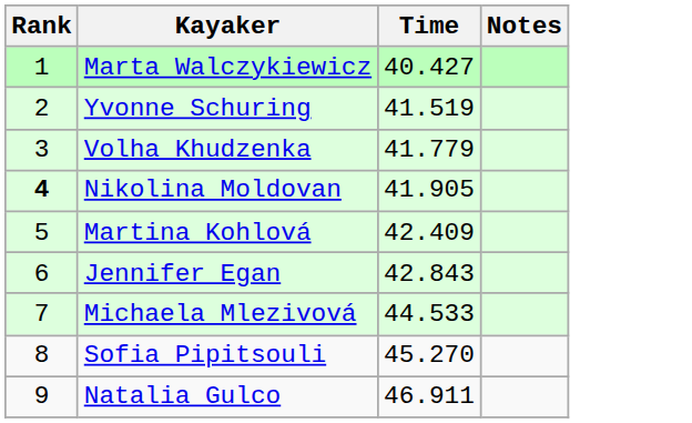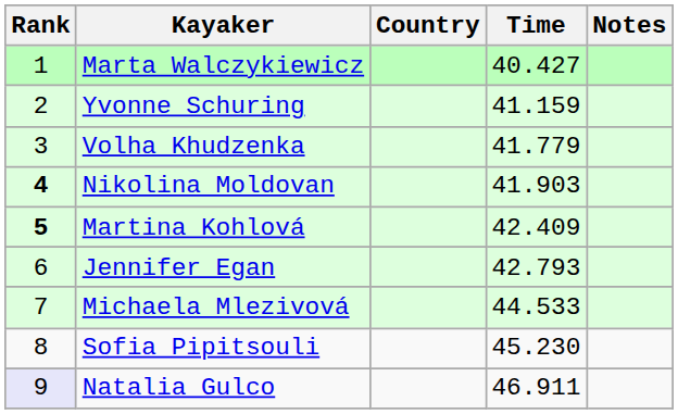+ column: Country
Yvonne Schuring | Time: 41.519 -> 41.159
Nikolina Moldovan | Time: 41.905 -> 41.903
Martina Kohlová | Rank: normal -> bold
Jennifer Egan | Time: 42.843 -> 42.793
Sofia Pipitsouli | Time: 45.270 -> 45.230
Natalia Gulco | Rank: no background -> lavender background
